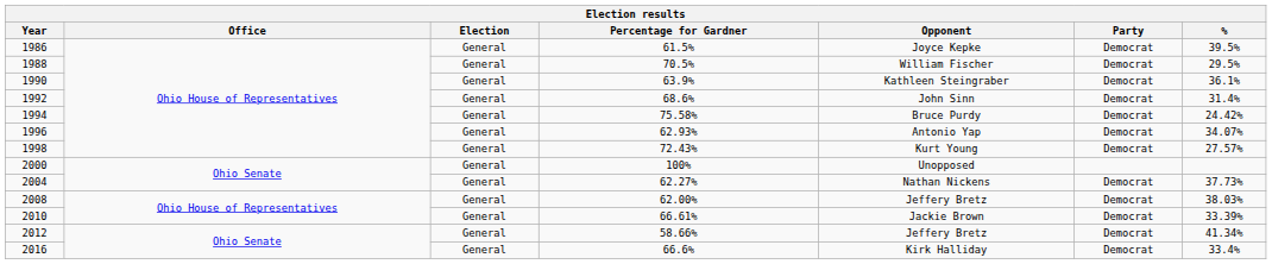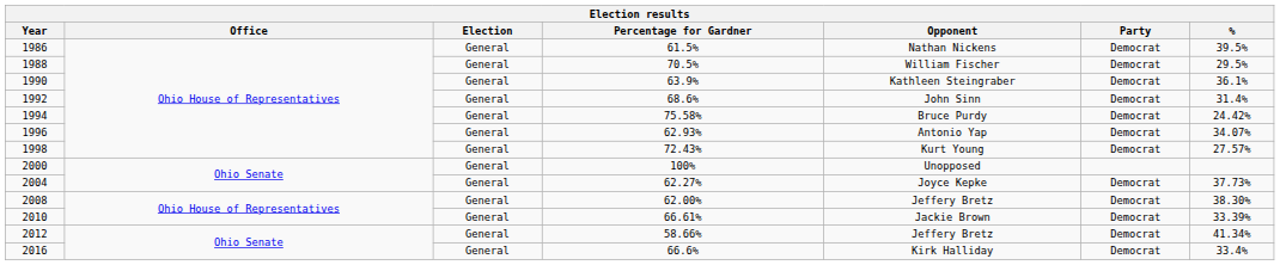1986 | Opponent: Joyce Kepke -> Nathan Nickens
2004 | Opponent: Nathan Nickens -> Joyce Kepke
2008 | %: 38.03% -> 38.30%
